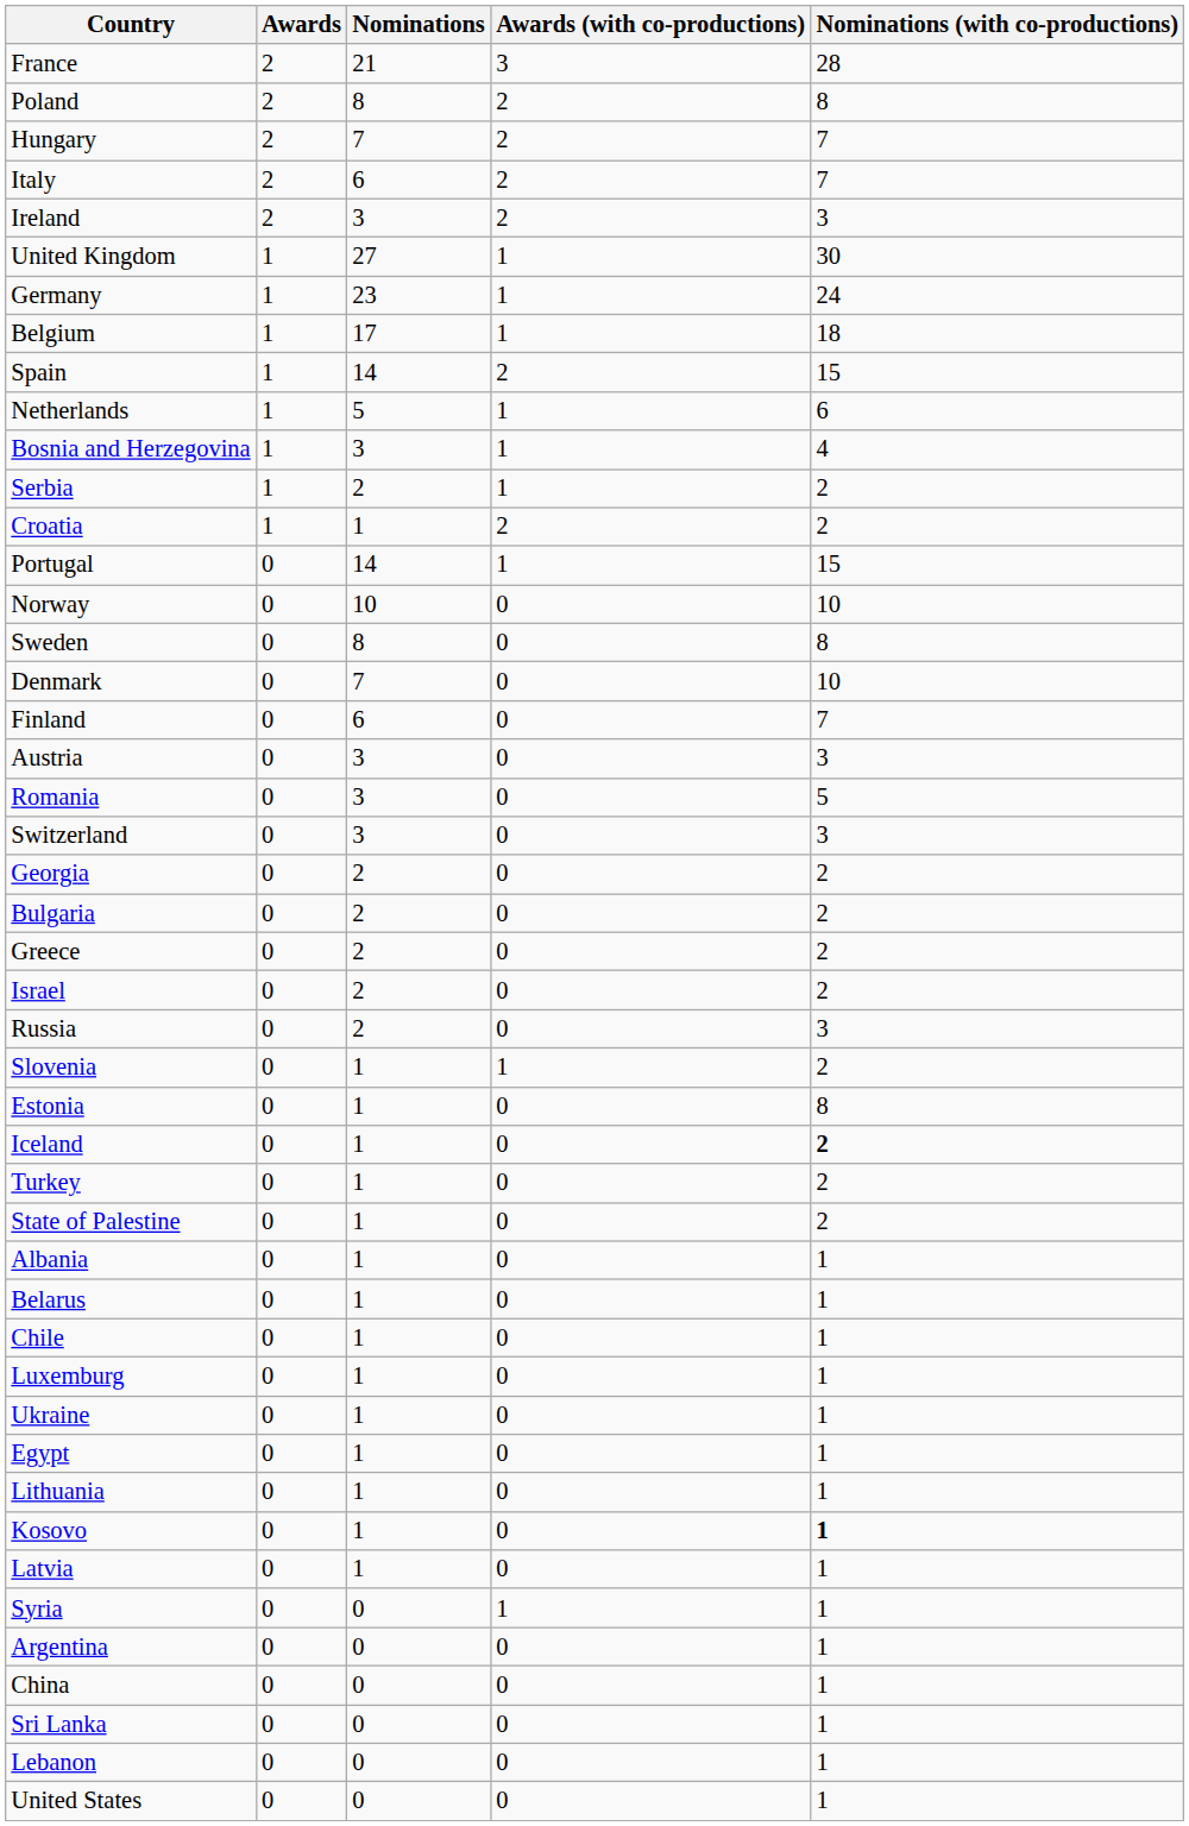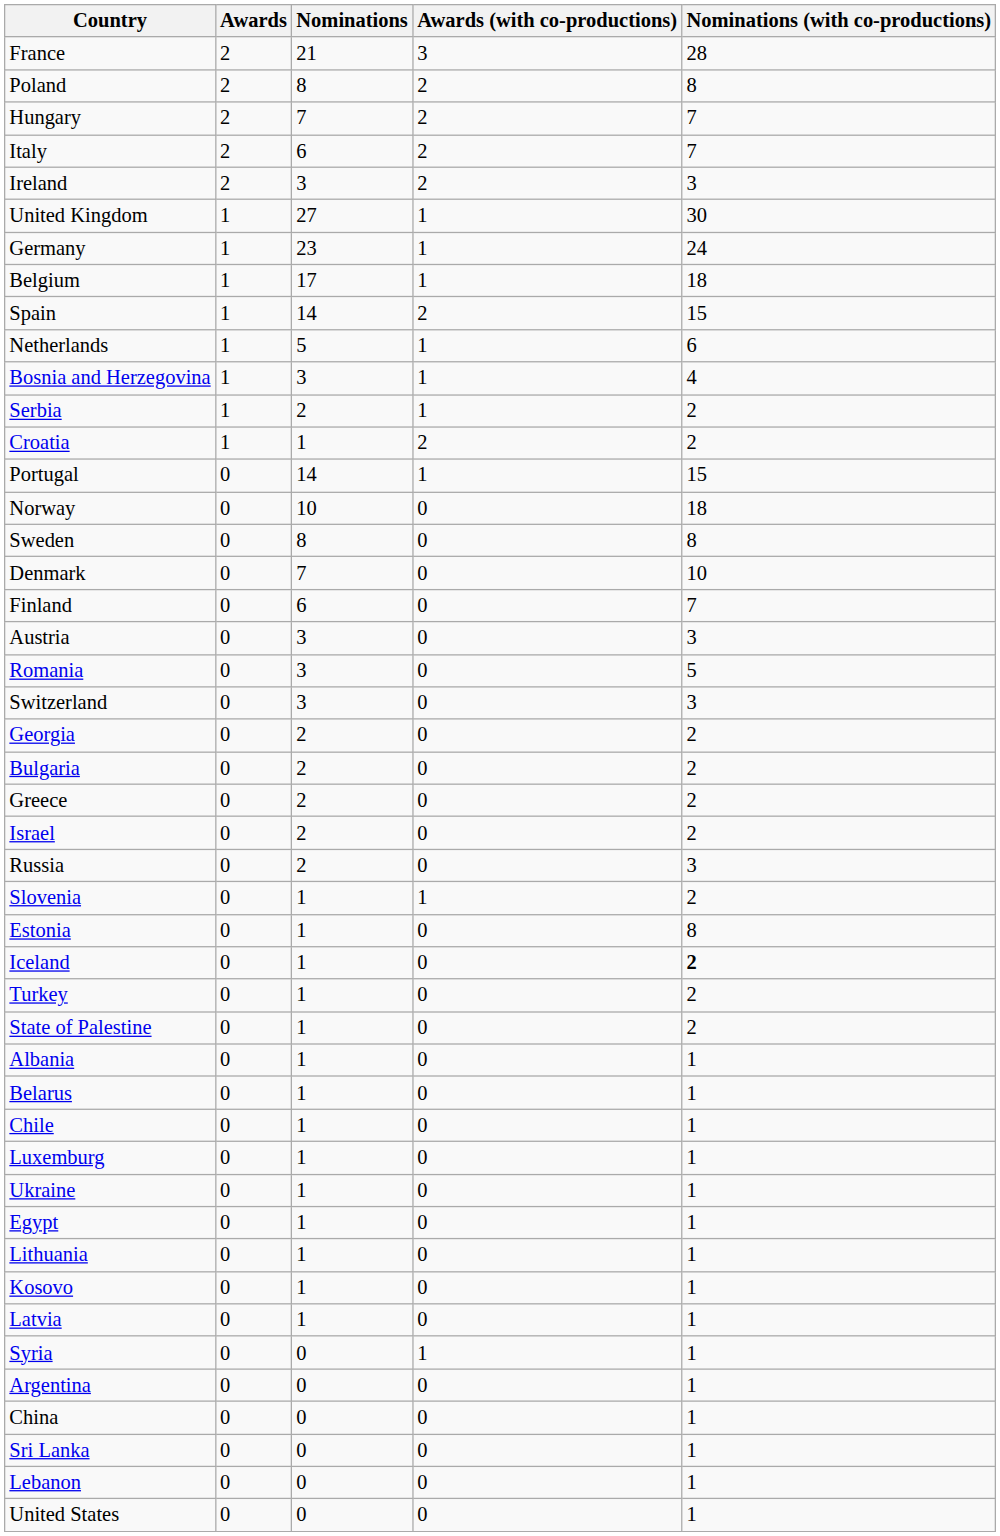Norway | Nominations (with co-productions): 10 -> 18
Kosovo | Nominations (with co-productions): bold -> normal
